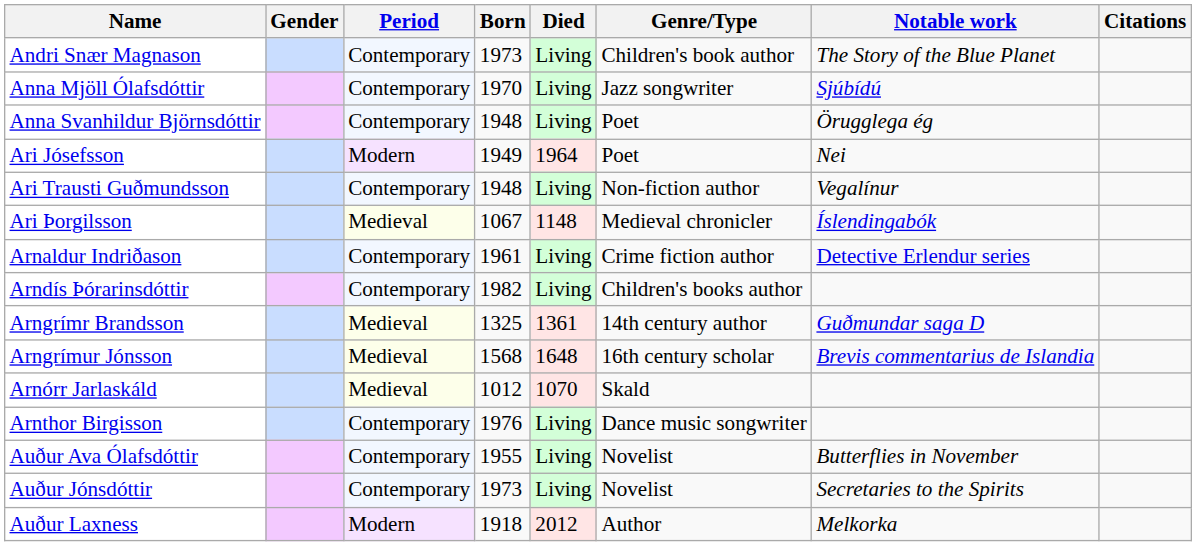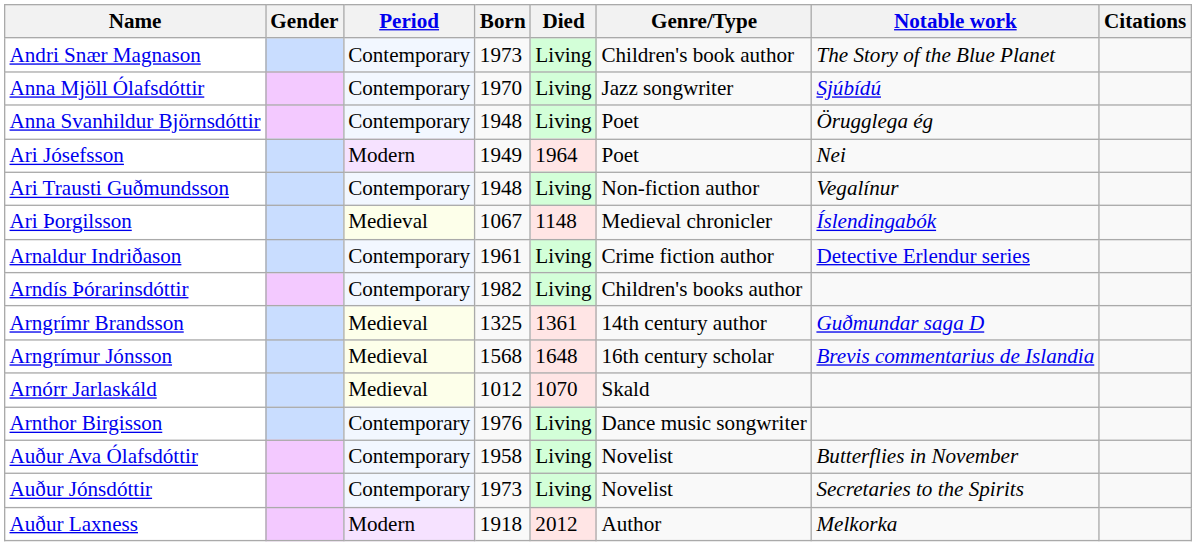Auður Ava Ólafsdóttir | Born: 1955 -> 1958
